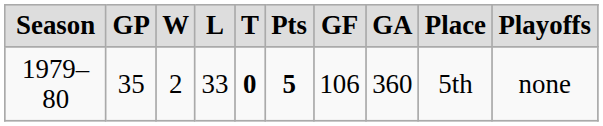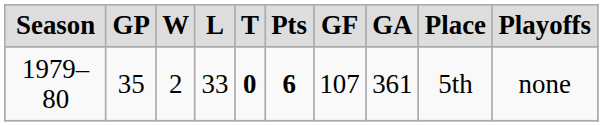1979–80 | column 6: 5 -> 6
1979–80 | column 7: 106 -> 107
1979–80 | column 8: 360 -> 361
